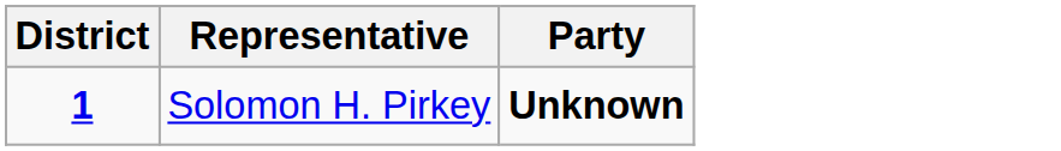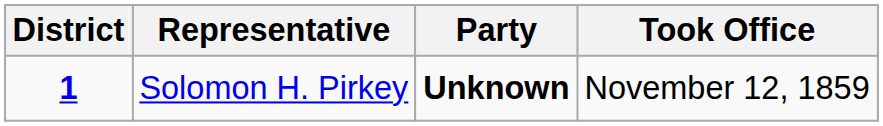+ column: Took Office | November 12, 1859
